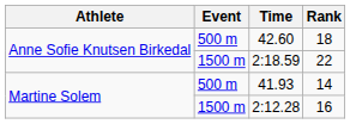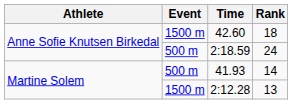42.60 | Event: 500 m -> 1500 m
2:18.59 | Event: 1500 m -> 500 m
2:18.59 | Rank: 22 -> 24
2:12.28 | Rank: 16 -> 13
